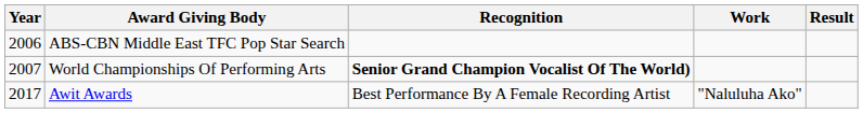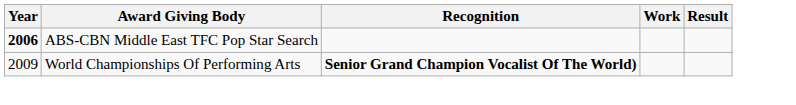ABS-CBN Middle East TFC Pop Star Search | Year: normal -> bold
World Championships Of Performing Arts | Year: 2007 -> 2009
- row: 2017 | Awit Awards | Best Performance By A Female Recording Artist | "Naluluha Ako"
